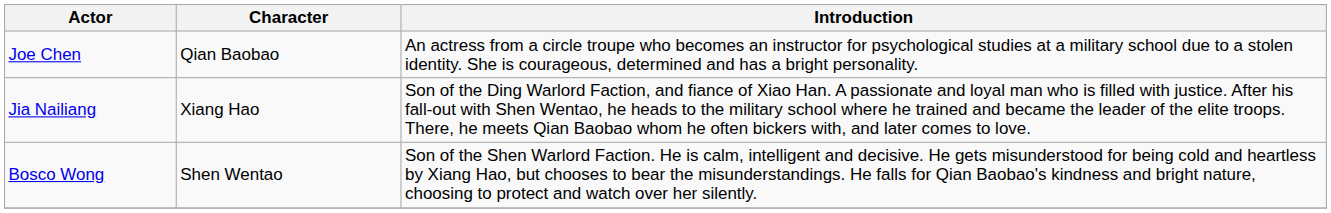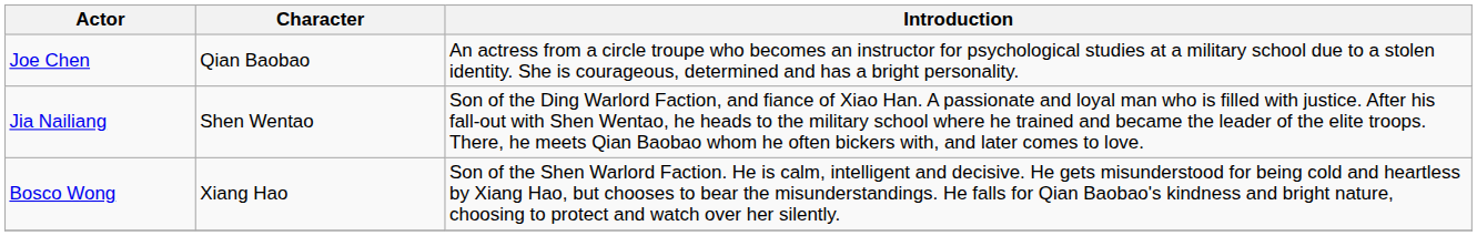Jia Nailiang | Character: Xiang Hao -> Shen Wentao
Bosco Wong | Character: Shen Wentao -> Xiang Hao
